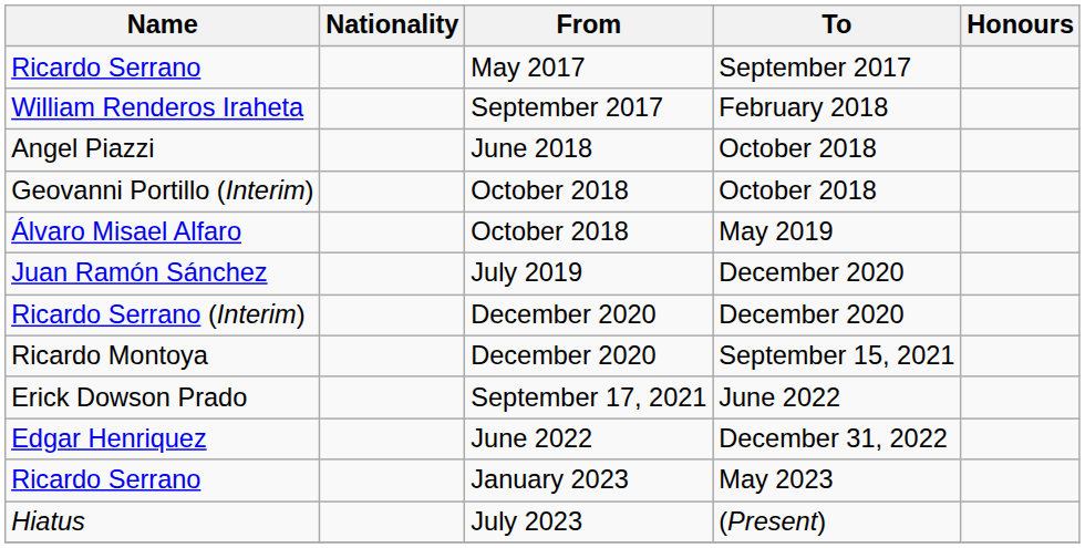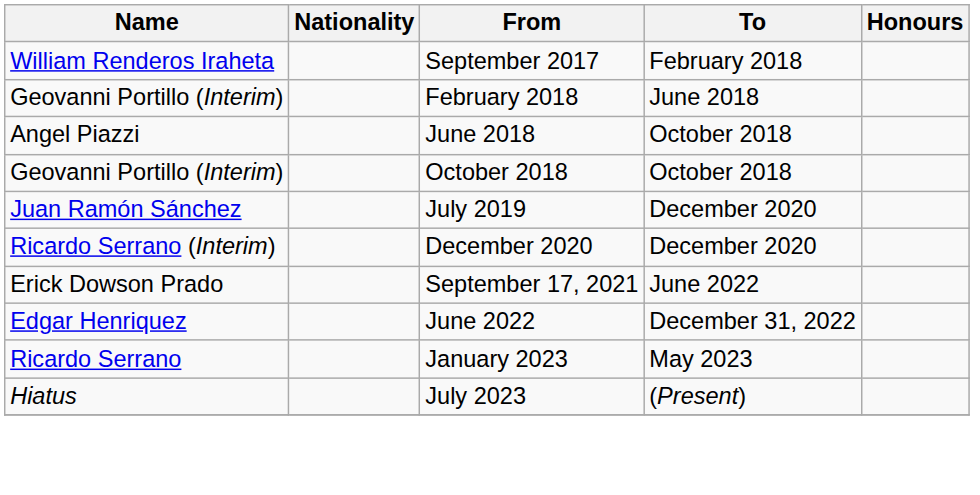- row: Ricardo Serrano | May 2017 | September 2017
+ row: Geovanni Portillo (Interim) | February 2018 | June 2018
- row: Álvaro Misael Alfaro | October 2018 | May 2019
- row: Ricardo Montoya | December 2020 | September 15, 2021
